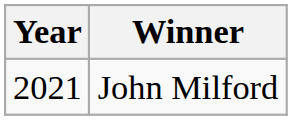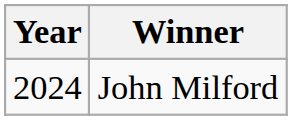John Milford | Year: 2021 -> 2024
